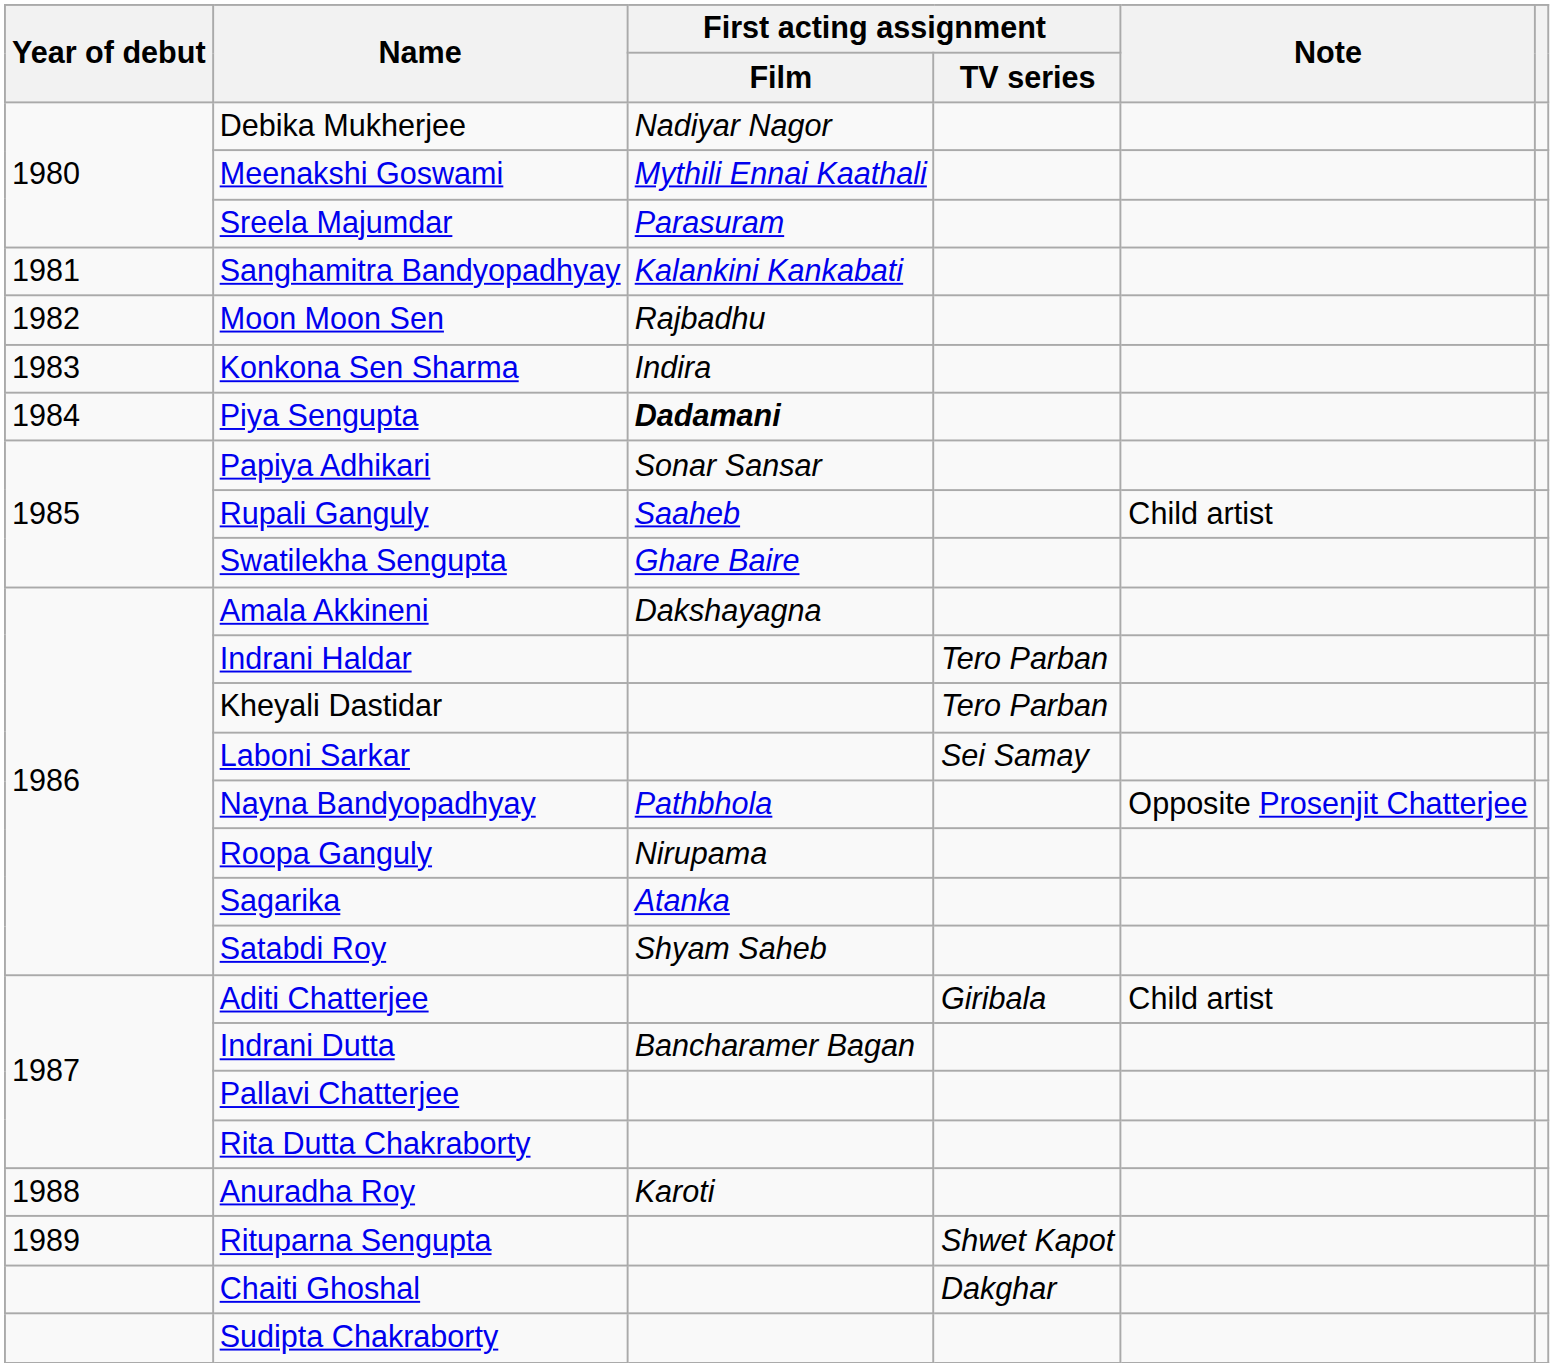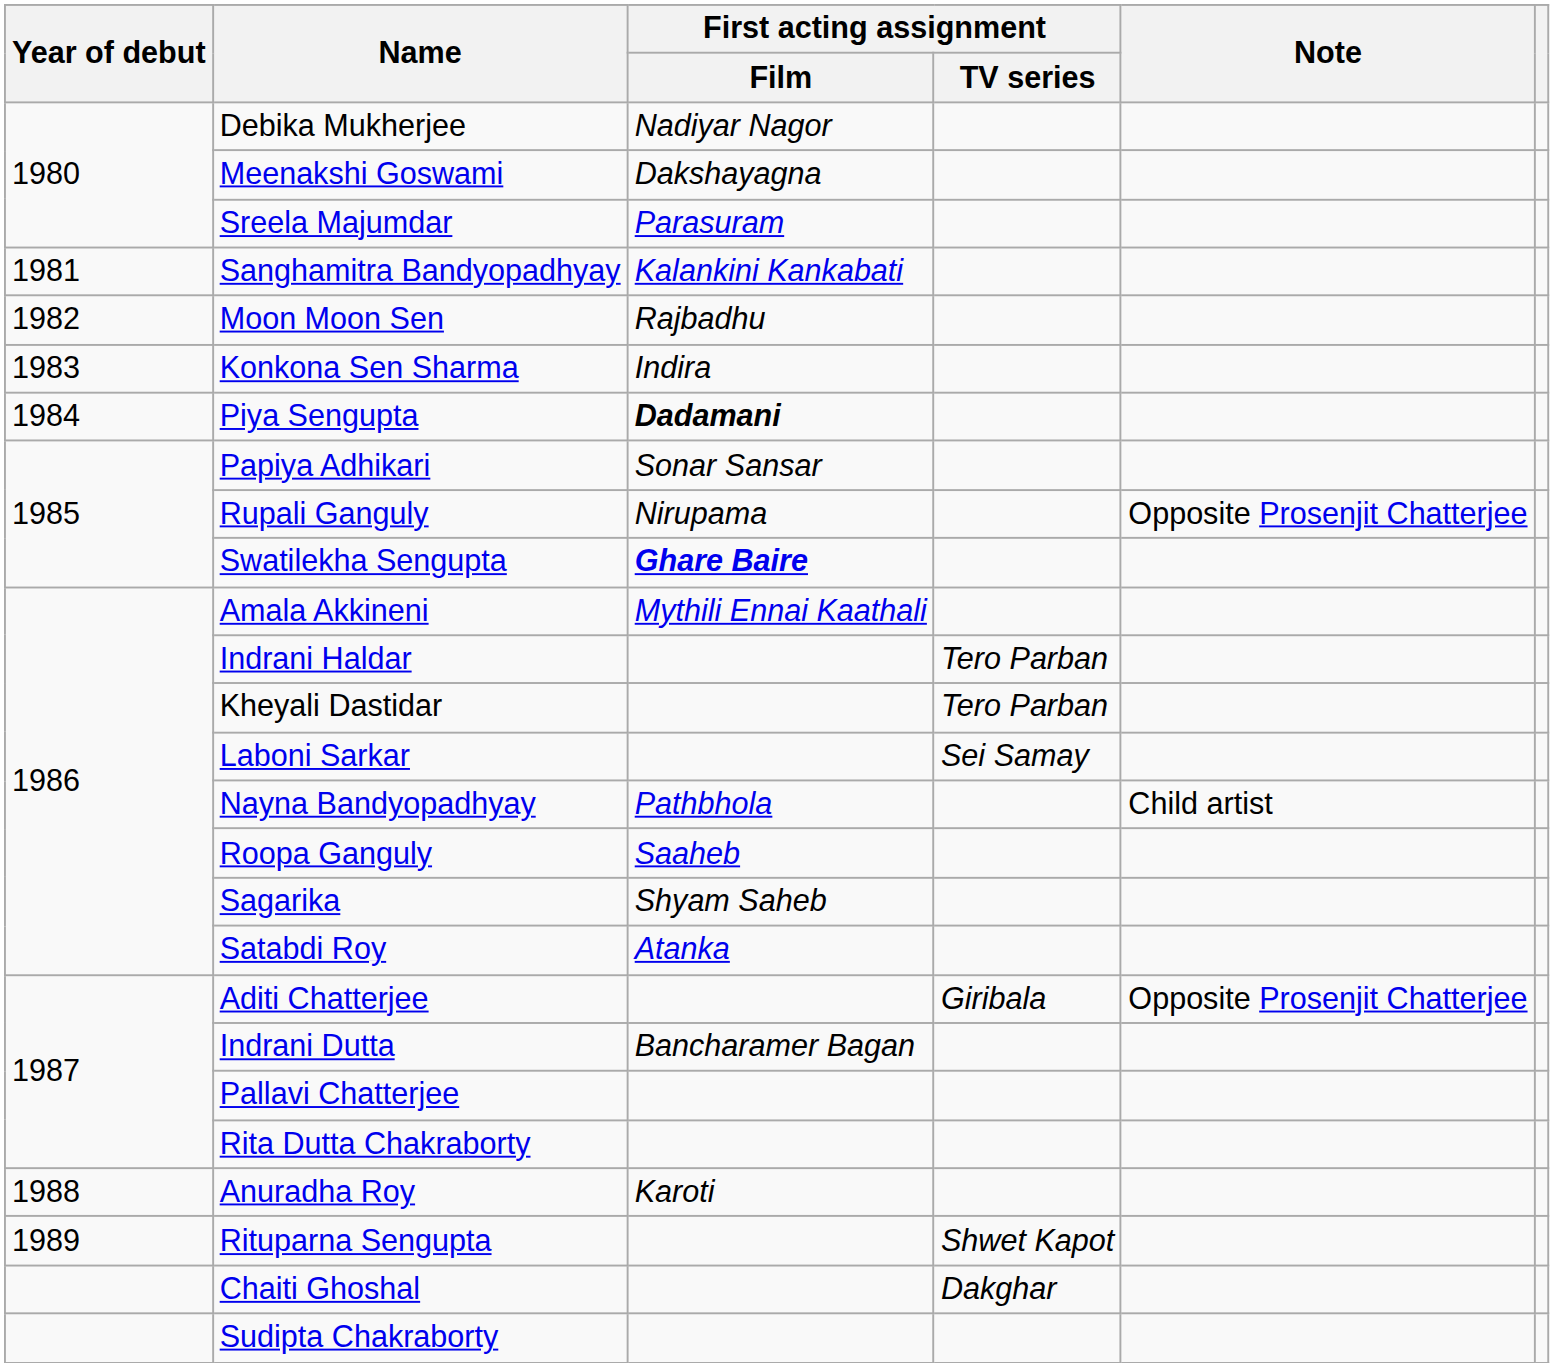Meenakshi Goswami | First acting assignment / Film: Mythili Ennai Kaathali -> Dakshayagna
Rupali Ganguly | First acting assignment / Film: Saaheb -> Nirupama
Rupali Ganguly | Note: Child artist -> Opposite Prosenjit Chatterjee
Swatilekha Sengupta | First acting assignment / Film: normal -> bold
Amala Akkineni | First acting assignment / Film: Dakshayagna -> Mythili Ennai Kaathali
Nayna Bandyopadhyay | Note: Opposite Prosenjit Chatterjee -> Child artist
Roopa Ganguly | First acting assignment / Film: Nirupama -> Saaheb
Sagarika | First acting assignment / Film: Atanka -> Shyam Saheb
Satabdi Roy | First acting assignment / Film: Shyam Saheb -> Atanka
Aditi Chatterjee | Note: Child artist -> Opposite Prosenjit Chatterjee
